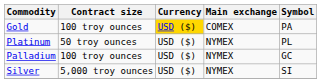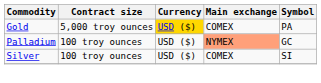Gold | Contract size: 100 troy ounces -> 5,000 troy ounces
- row: Platinum | 50 troy ounces | USD ($) | NYMEX | PL
Palladium | Main exchange: no background -> lightsalmon background
Silver | Contract size: 5,000 troy ounces -> 100 troy ounces
Silver | Main exchange: NYMEX -> COMEX
